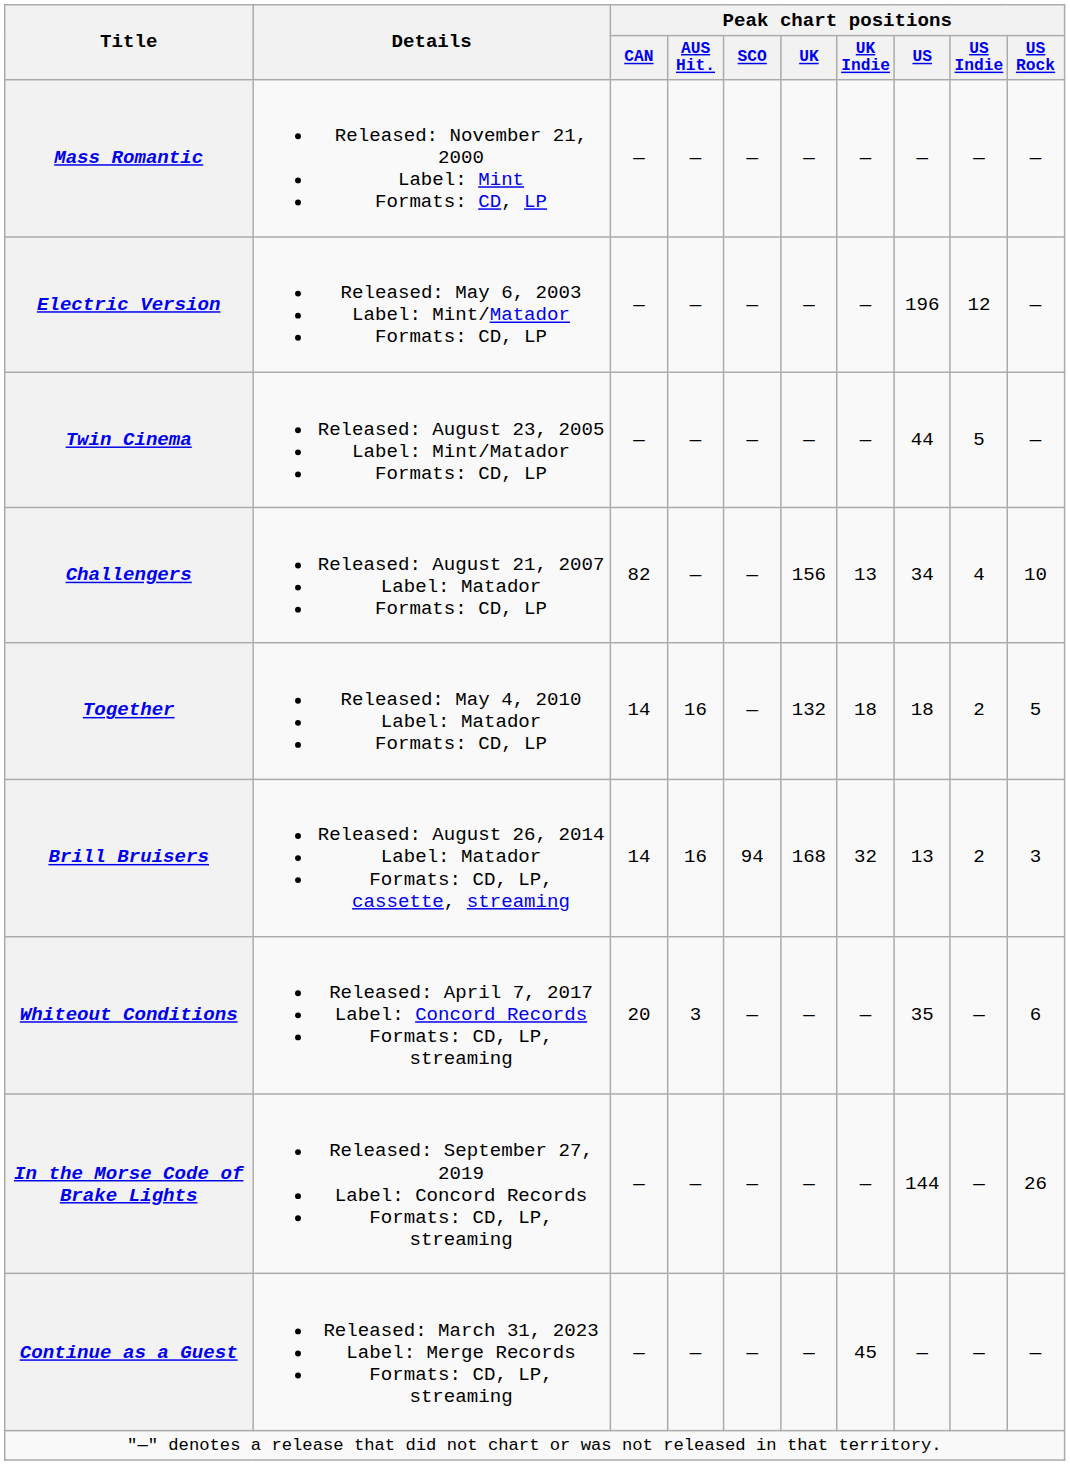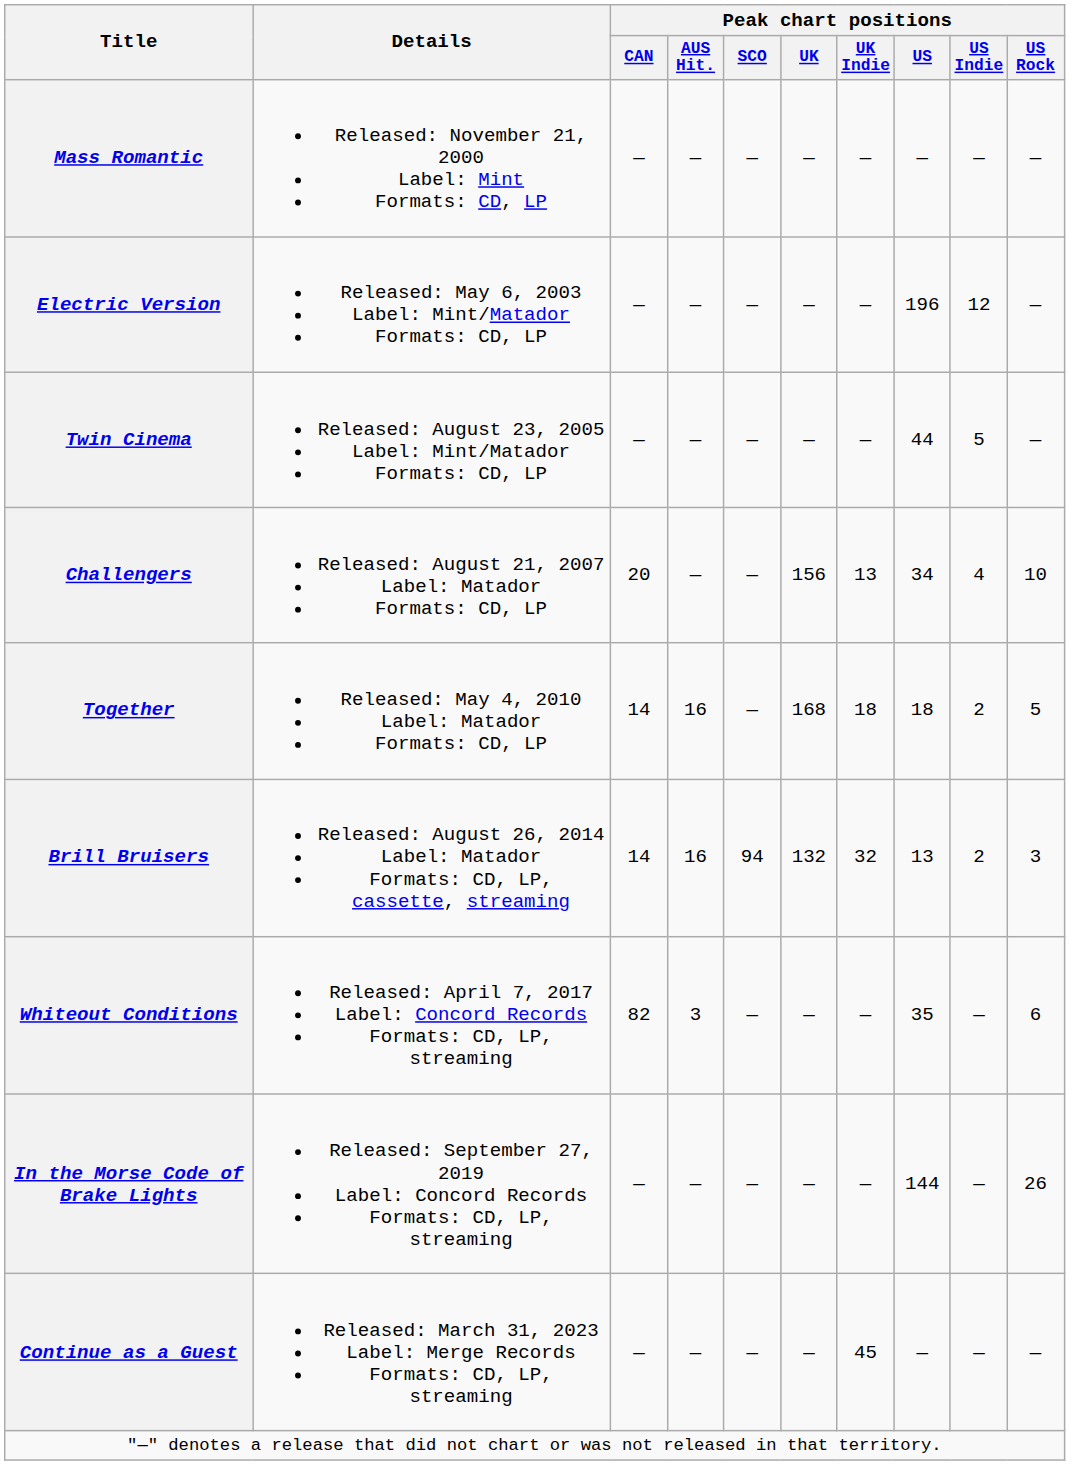Challengers | Peak chart positions / CAN: 82 -> 20
Together | Peak chart positions / UK: 132 -> 168
Brill Bruisers | Peak chart positions / UK: 168 -> 132
Whiteout Conditions | Peak chart positions / CAN: 20 -> 82
